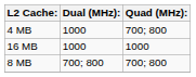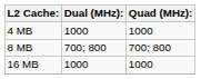4 MB | Quad (MHz):: 700; 800 -> 1000
rows swapped: 8 MB <-> 16 MB
